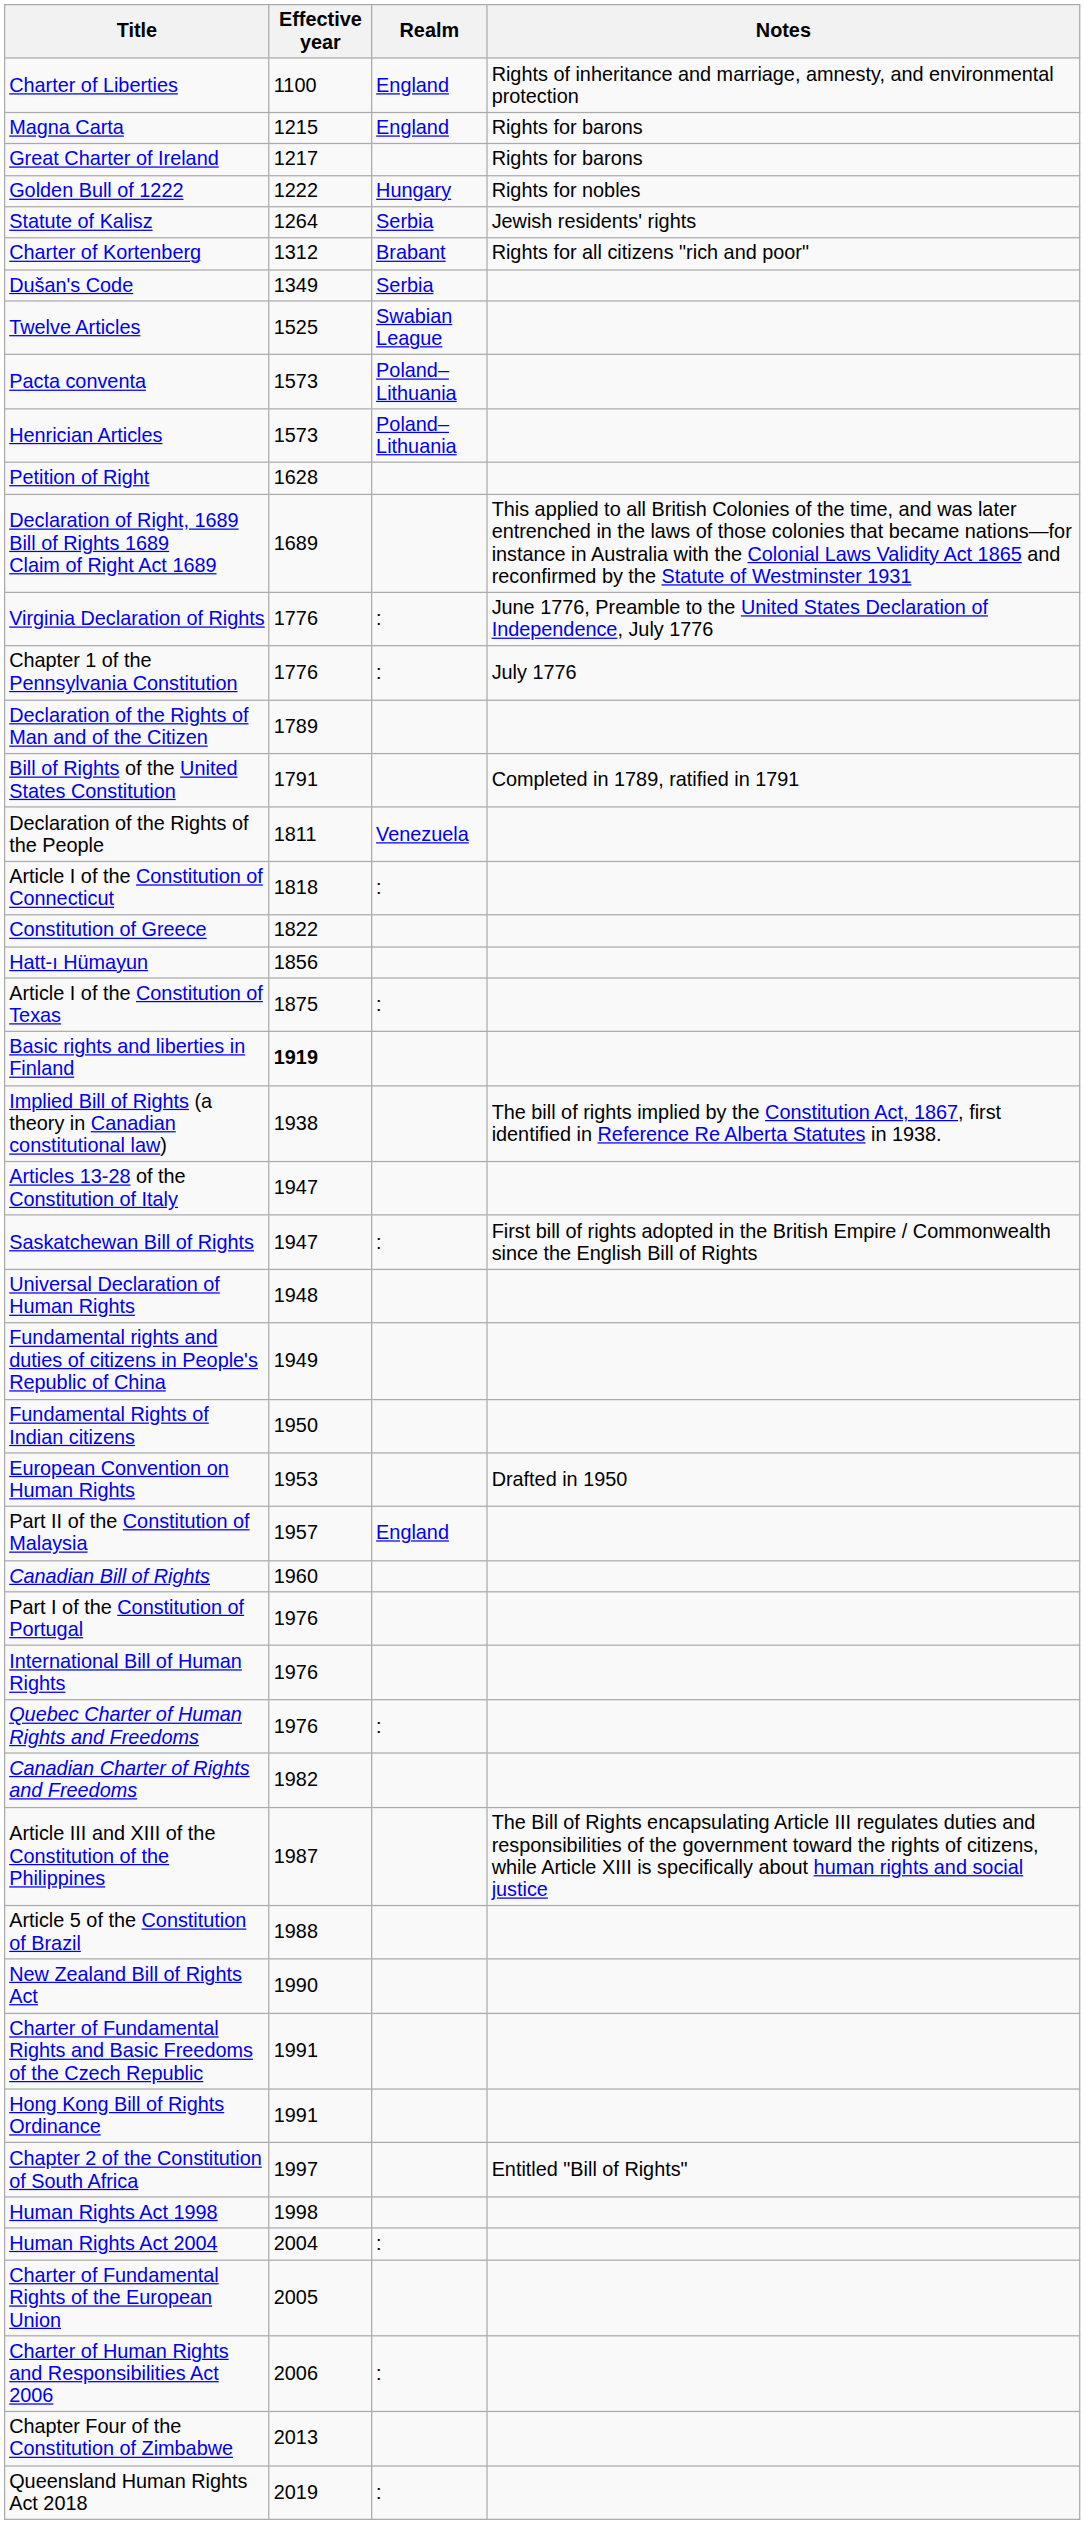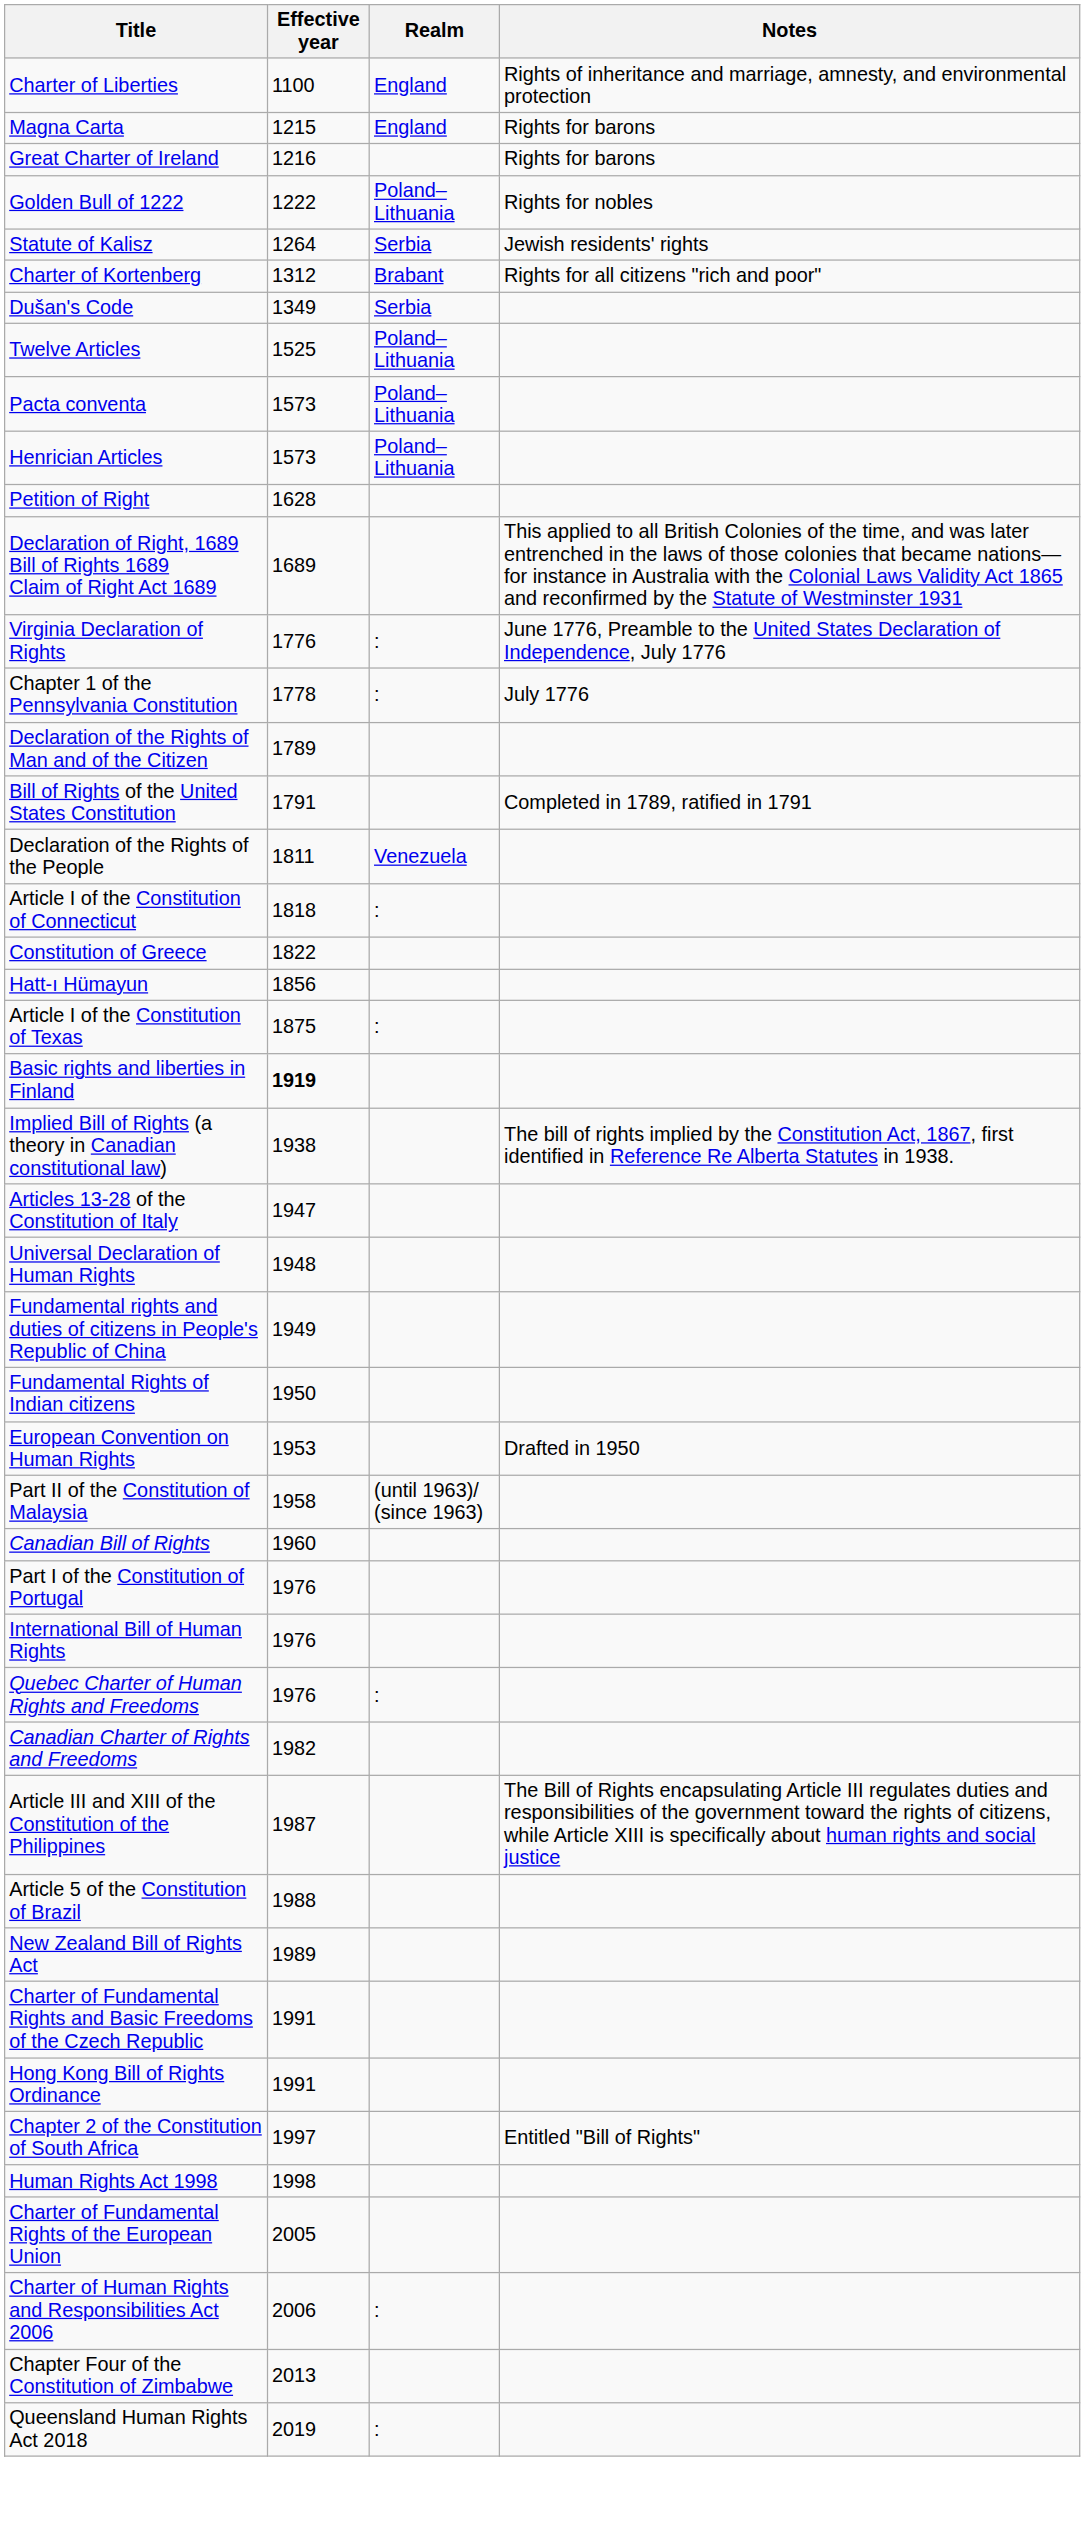Great Charter of Ireland | Effective year: 1217 -> 1216
Golden Bull of 1222 | Realm: Hungary -> Poland–Lithuania
Twelve Articles | Realm: Swabian League -> Poland–Lithuania
Chapter 1 of the Pennsylvania Constitution | Effective year: 1776 -> 1778
- row: Saskatchewan Bill of Rights | 1947 | : | First bill of rights adopted in the British Empire / Commonwealth since the English Bill of Rights
Part II of the Constitution of Malaysia | Effective year: 1957 -> 1958
Part II of the Constitution of Malaysia | Realm: England -> (until 1963)/ (since 1963)
New Zealand Bill of Rights Act | Effective year: 1990 -> 1989
- row: Human Rights Act 2004 | 2004 | :
